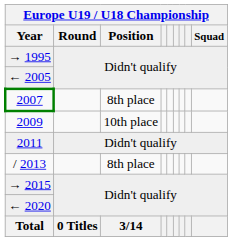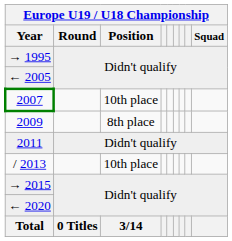2007 | Europe U19 / U18 Championship / Position: 8th place -> 10th place
2009 | Europe U19 / U18 Championship / Position: 10th place -> 8th place
/ 2013 | Europe U19 / U18 Championship / Position: 8th place -> 10th place
